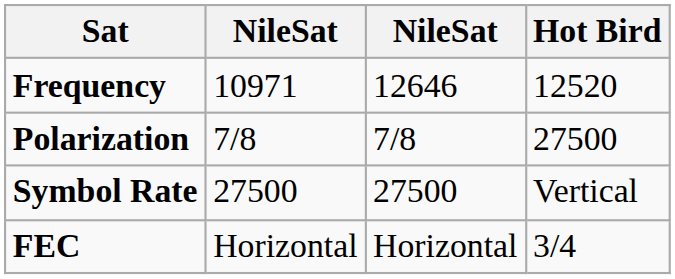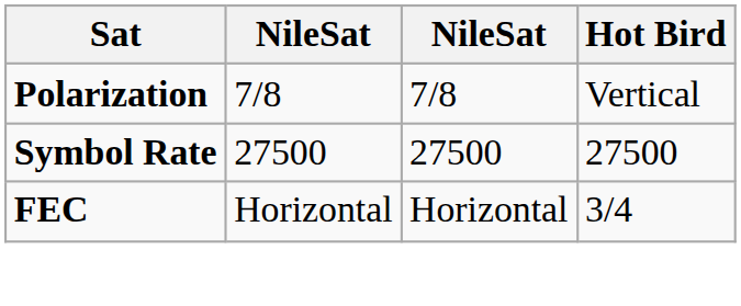- row: Frequency | 10971 | 12646 | 12520
Polarization | Hot Bird: 27500 -> Vertical
Symbol Rate | Hot Bird: Vertical -> 27500
